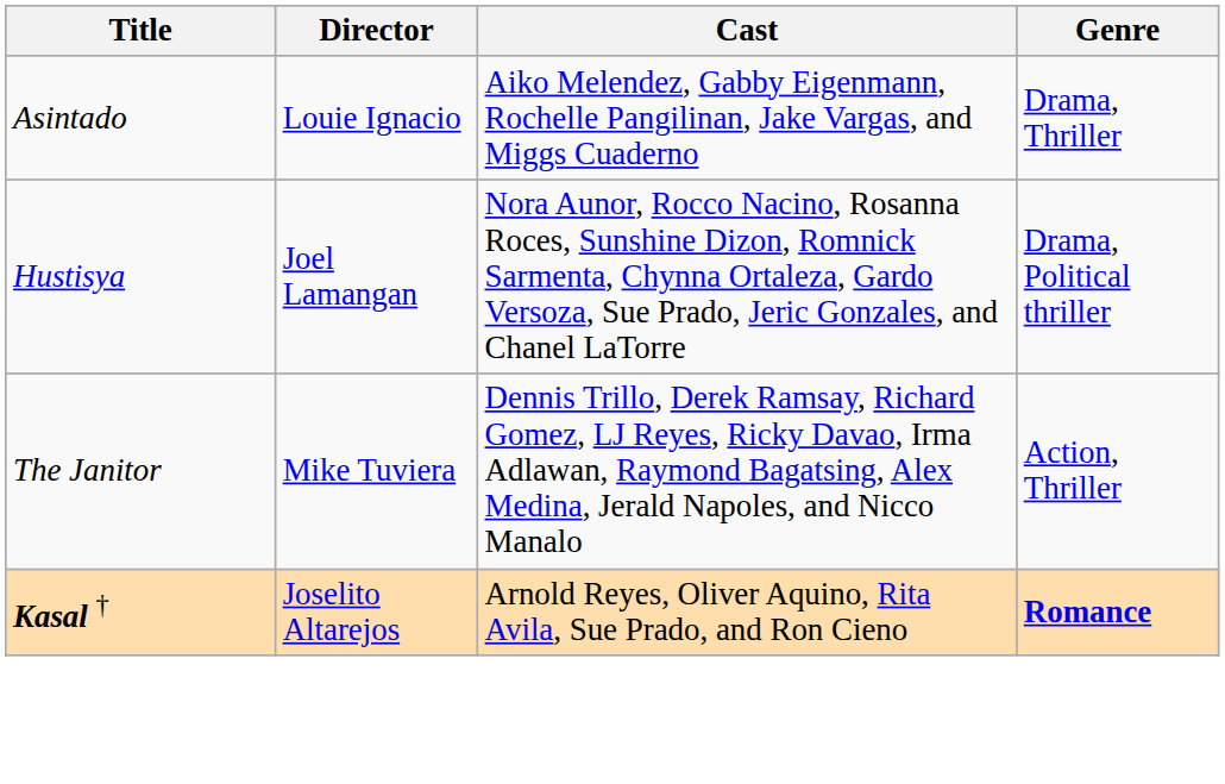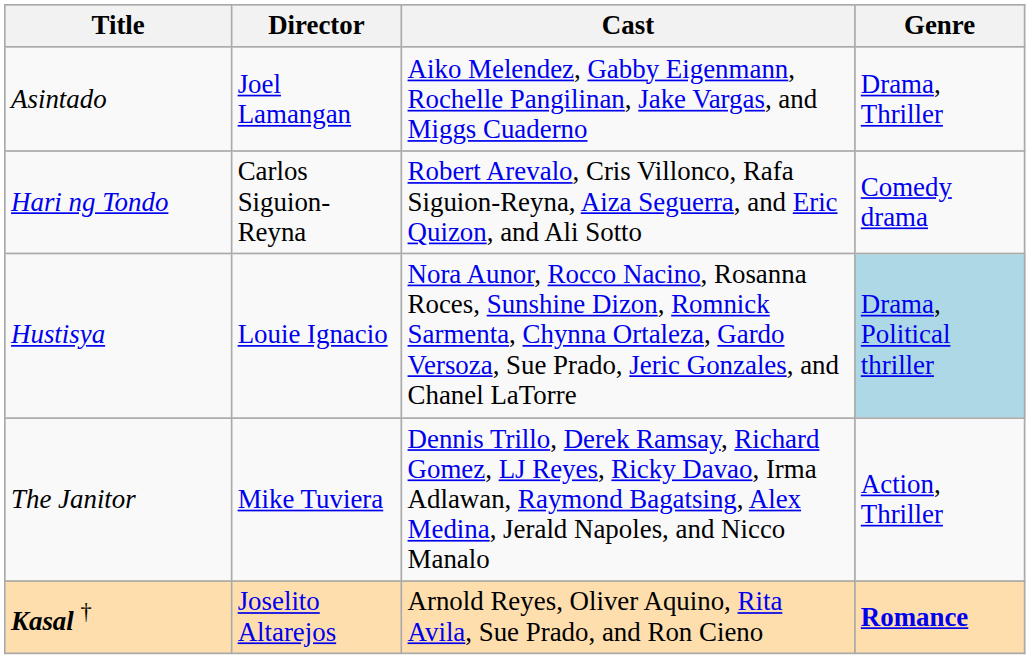Asintado | Director: Louie Ignacio -> Joel Lamangan
+ row: Hari ng Tondo | Carlos Siguion-Reyna | Robert Arevalo, Cris Villonco, Rafa Siguion-Reyna, Aiza Seguerra, and Eric Quizon, and Ali Sotto | Comedy drama
Hustisya | Director: Joel Lamangan -> Louie Ignacio
Hustisya | Genre: no background -> lightblue background
